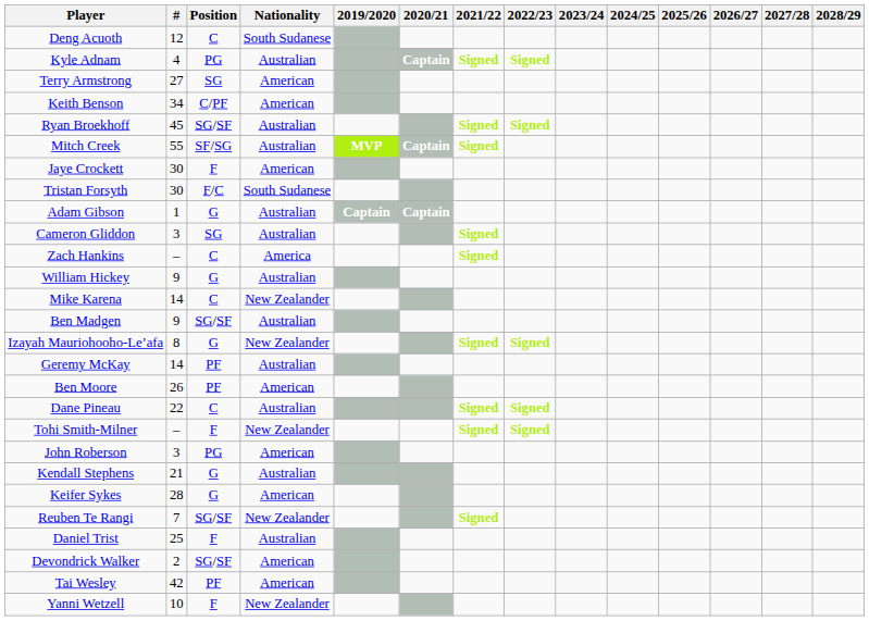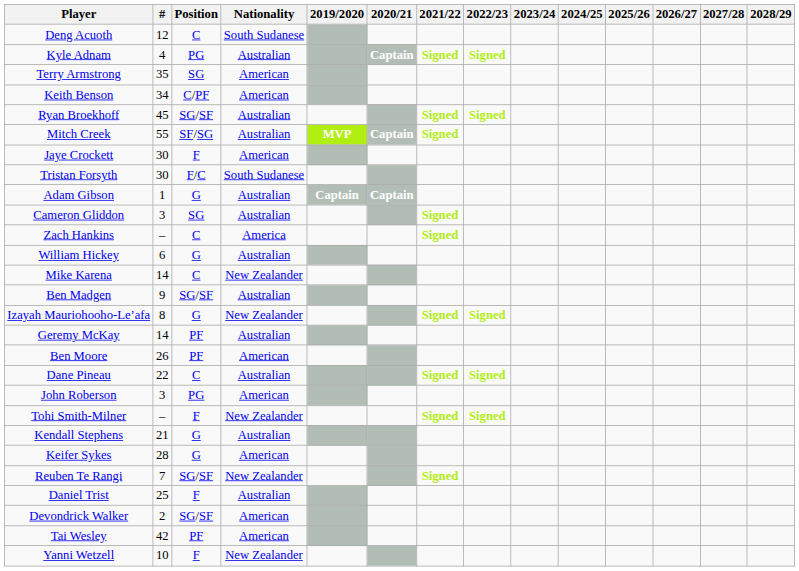Terry Armstrong | #: 27 -> 35
William Hickey | #: 9 -> 6
rows swapped: Tohi Smith-Milner <-> John Roberson
